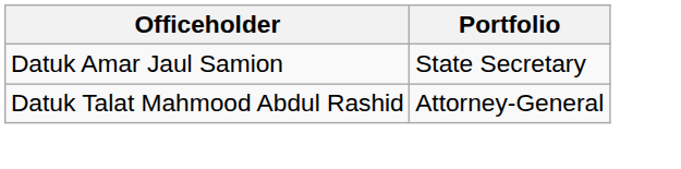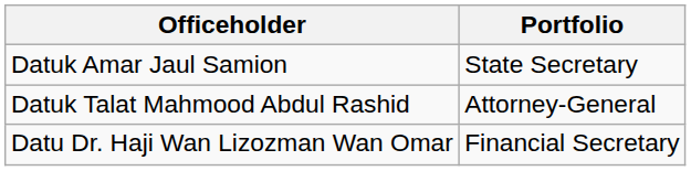+ row: Datu Dr. Haji Wan Lizozman Wan Omar | Financial Secretary
